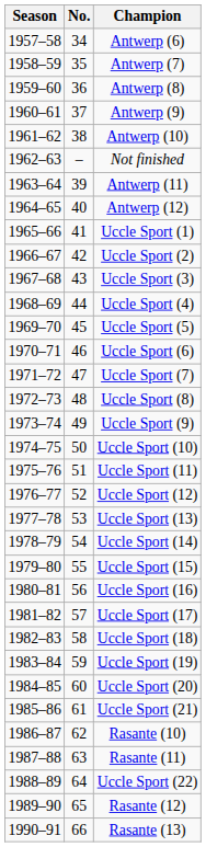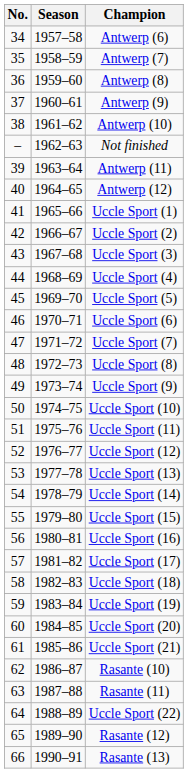columns swapped: No. <-> Season
